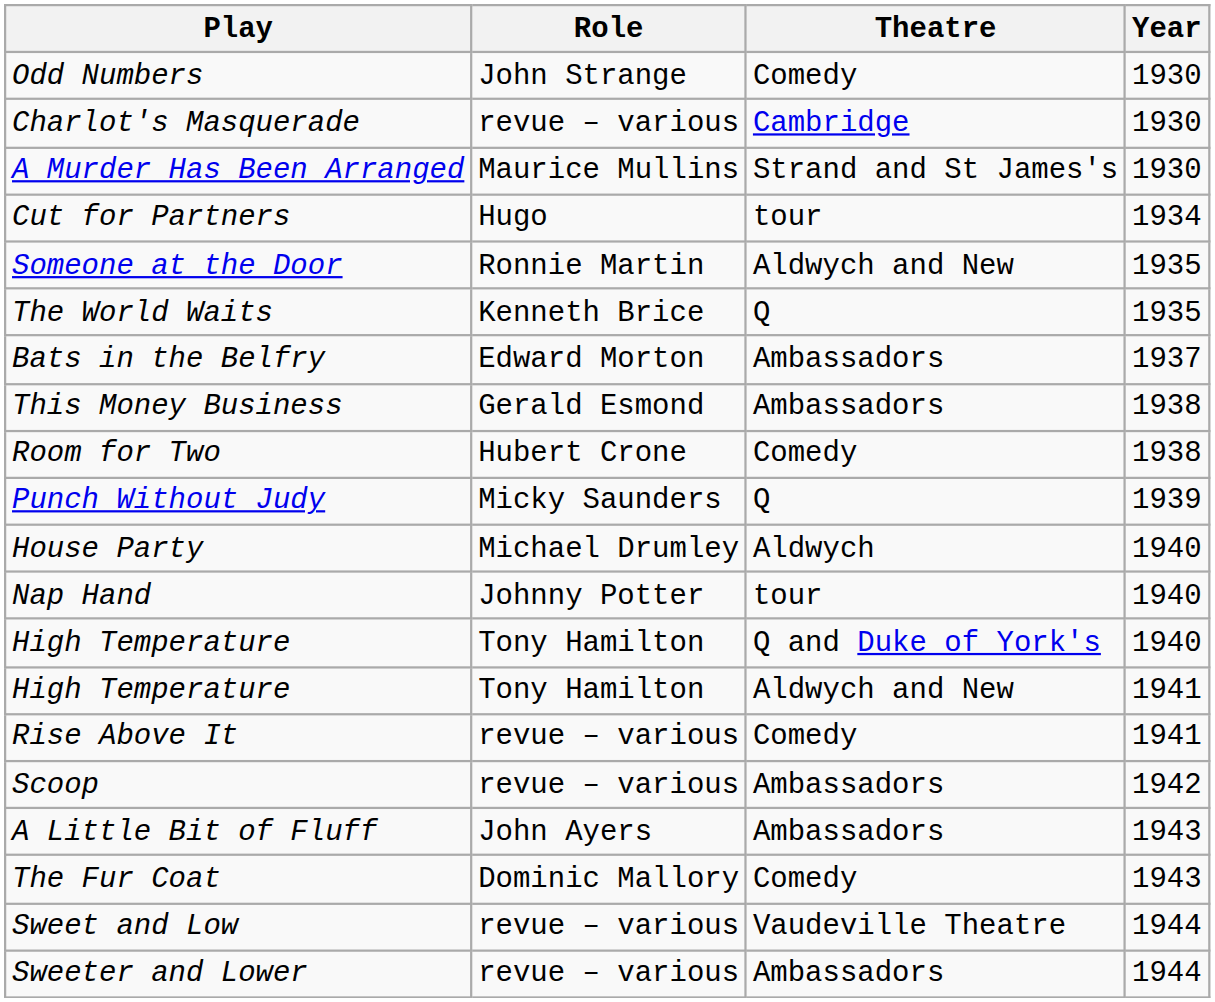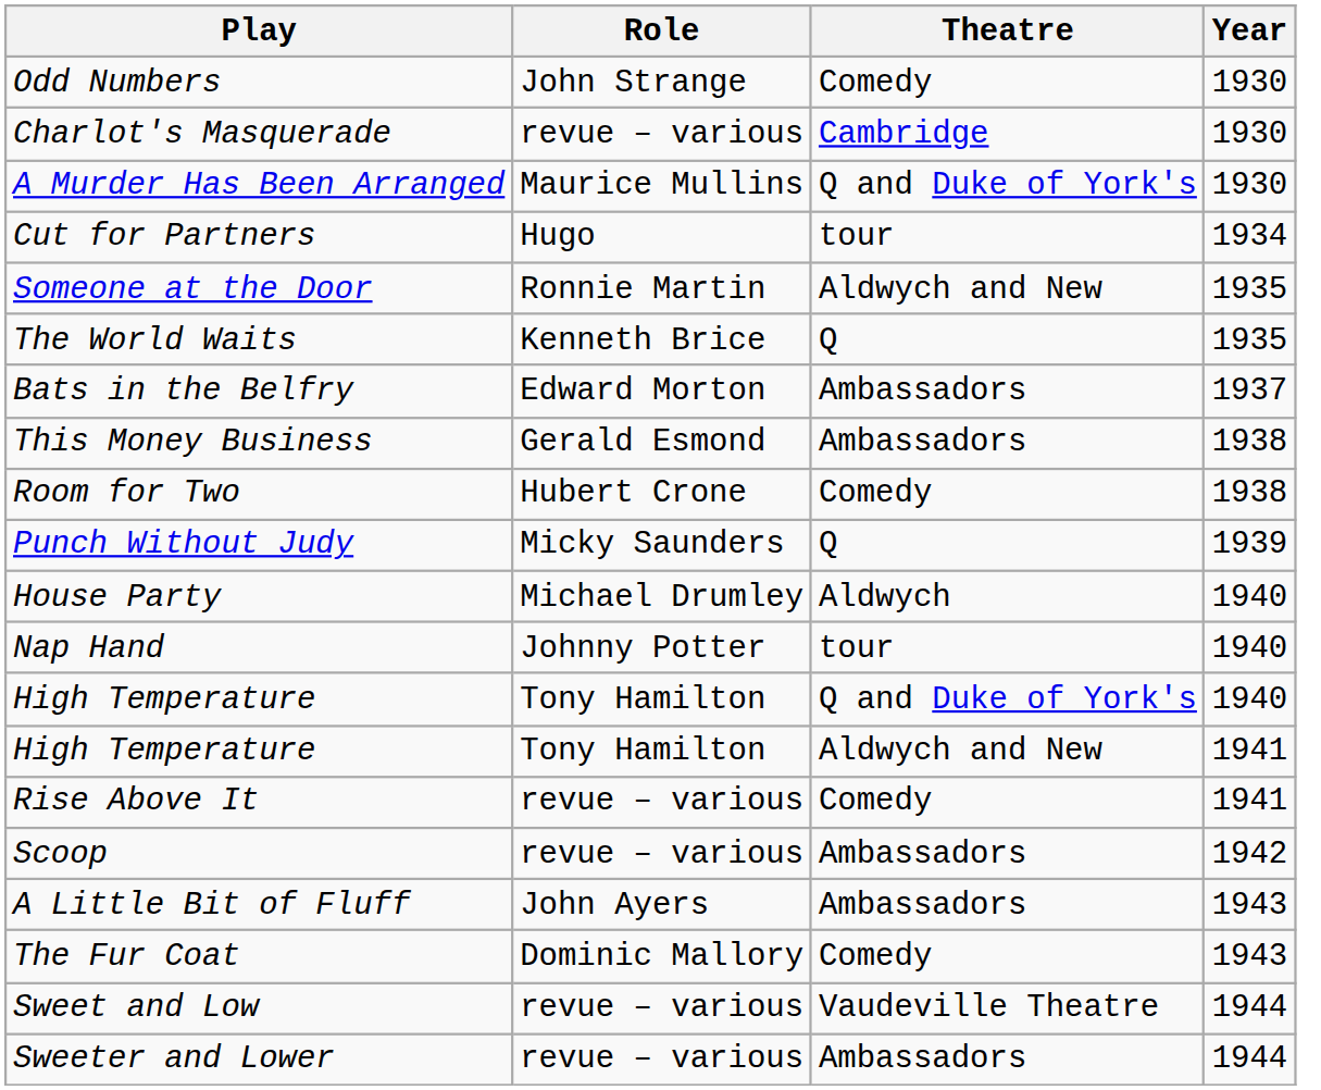A Murder Has Been Arranged | Theatre: Strand and St James's -> Q and Duke of York's
